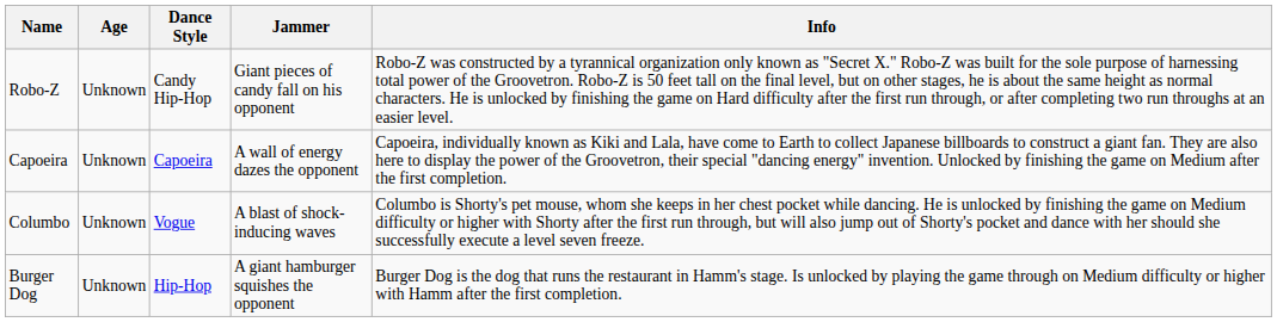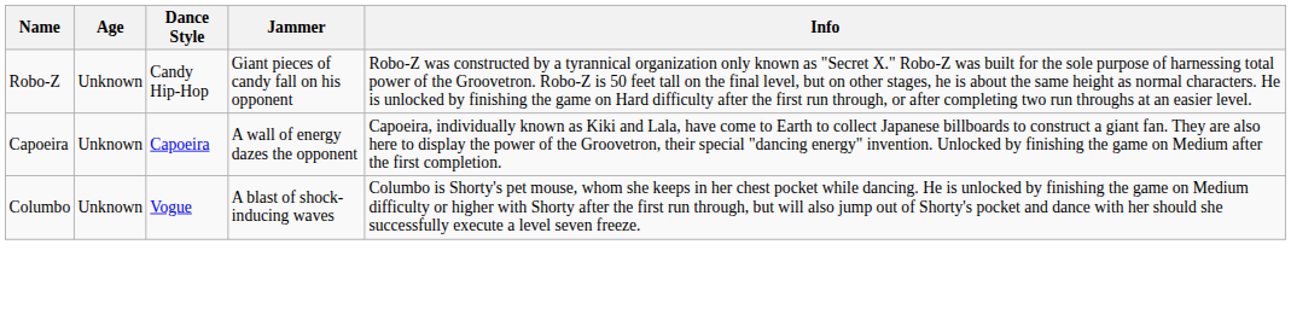- row: Burger Dog | Unknown | Hip-Hop | A giant hamburger squishes the opponent | Burger Dog is the dog that runs the restaurant in Hamm's stage. Is unlocked by playing the game through on Medium difficulty or higher with Hamm after the first completion.
